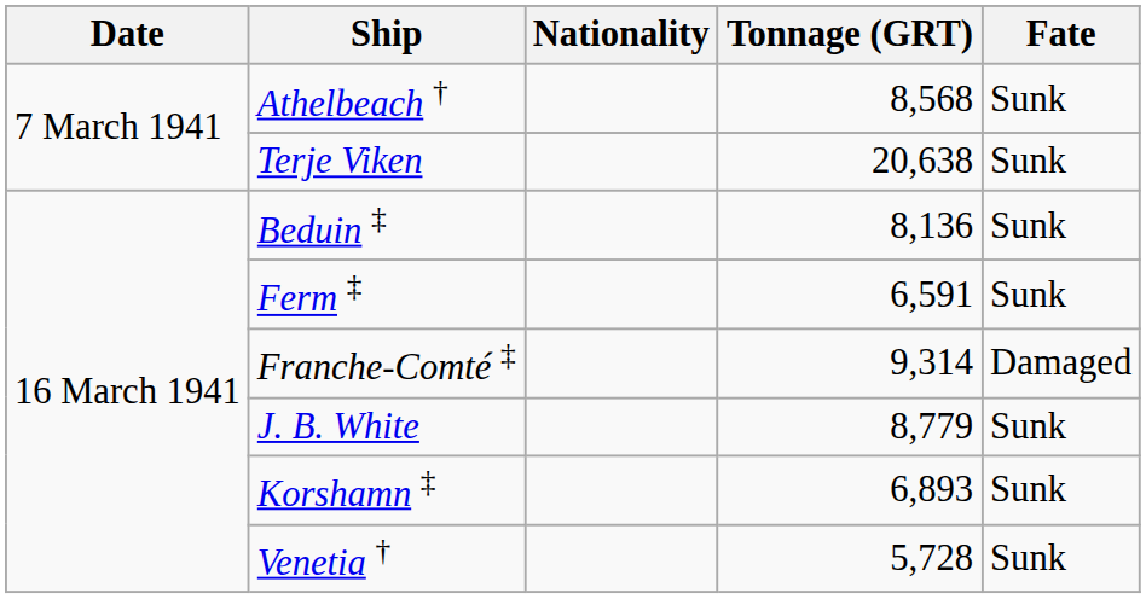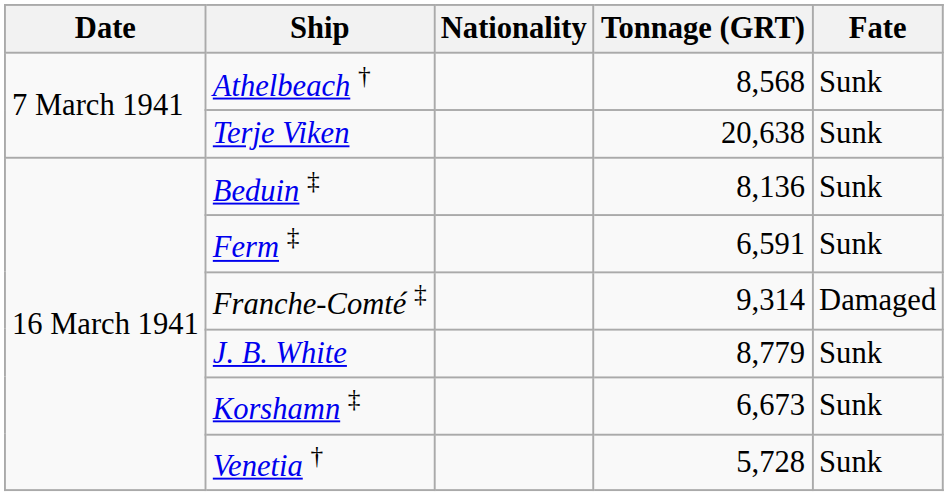Korshamn ‡ | Tonnage (GRT): 6,893 -> 6,673
